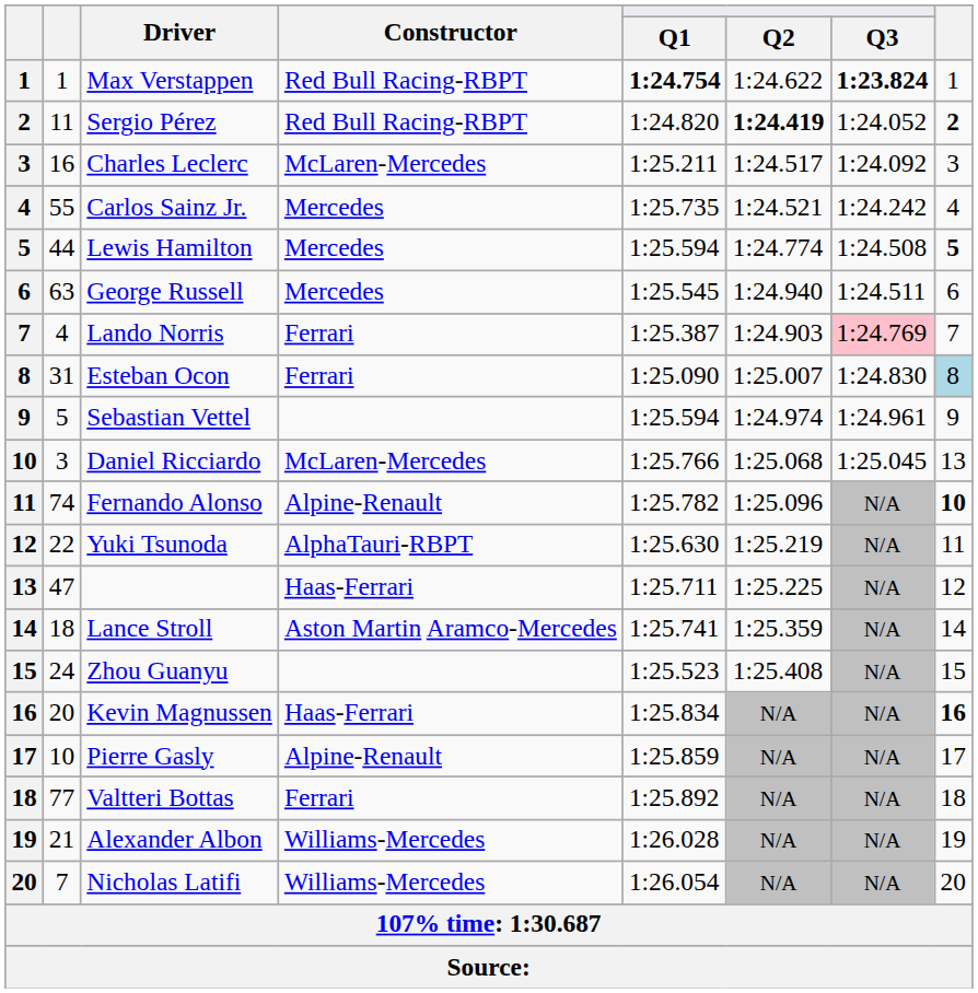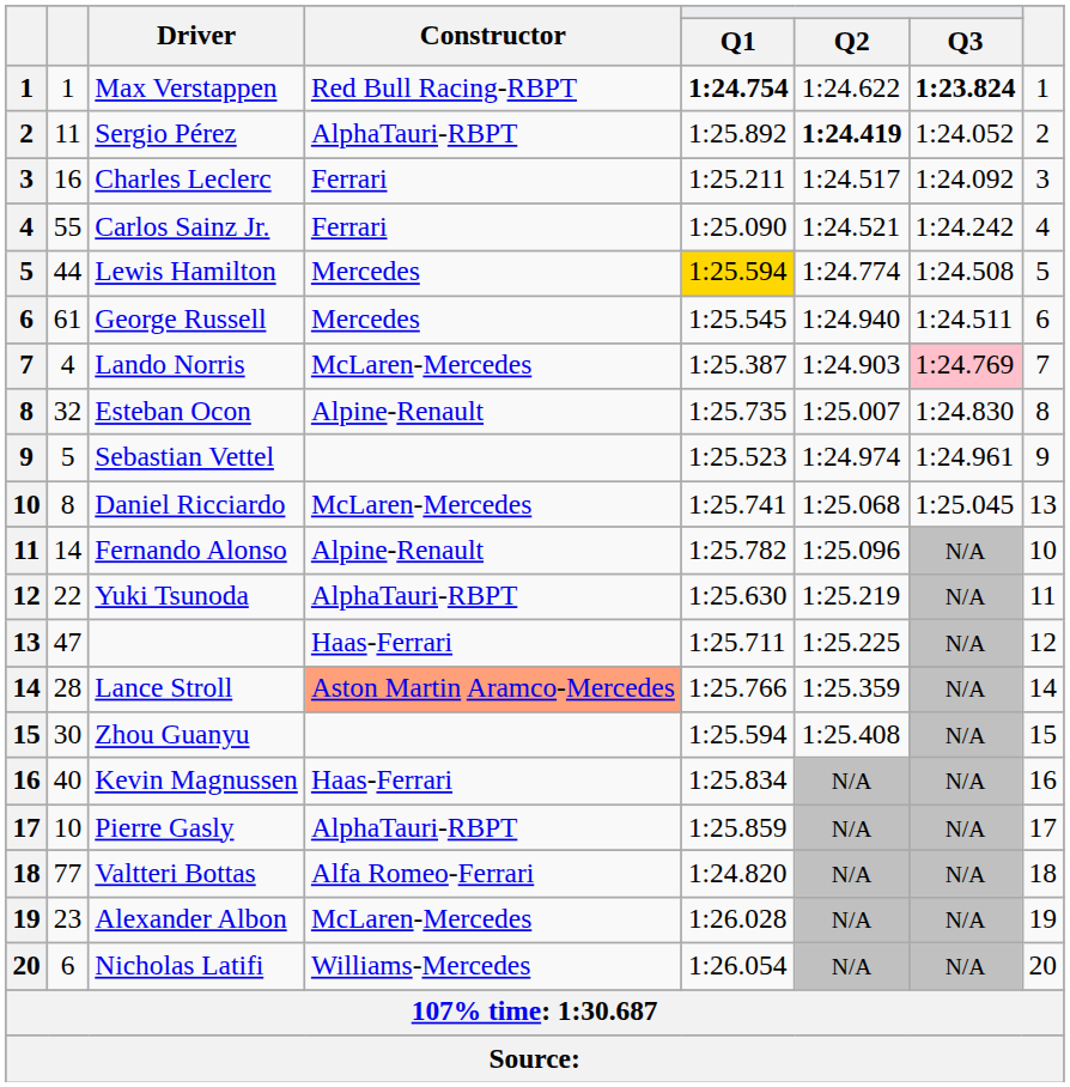Sergio Pérez | Constructor: Red Bull Racing-RBPT -> AlphaTauri-RBPT
Sergio Pérez | Q1: 1:24.820 -> 1:25.892
Sergio Pérez | column 8: bold -> normal
Charles Leclerc | Constructor: McLaren-Mercedes -> Ferrari
Carlos Sainz Jr. | Constructor: Mercedes -> Ferrari
Carlos Sainz Jr. | Q1: 1:25.735 -> 1:25.090
Lewis Hamilton | Q1: no background -> gold background
Lewis Hamilton | column 8: bold -> normal
George Russell | column 2: 63 -> 61
Lando Norris | Constructor: Ferrari -> McLaren-Mercedes
Esteban Ocon | column 2: 31 -> 32
Esteban Ocon | Constructor: Ferrari -> Alpine-Renault
Esteban Ocon | Q1: 1:25.090 -> 1:25.735
Esteban Ocon | column 8: lightblue background -> no background
Sebastian Vettel | Q1: 1:25.594 -> 1:25.523
Daniel Ricciardo | column 2: 3 -> 8
Daniel Ricciardo | Q1: 1:25.766 -> 1:25.741
Fernando Alonso | column 2: 74 -> 14
Fernando Alonso | column 8: bold -> normal
Lance Stroll | column 2: 18 -> 28
Lance Stroll | Constructor: no background -> lightsalmon background
Lance Stroll | Q1: 1:25.741 -> 1:25.766
Zhou Guanyu | column 2: 24 -> 30
Zhou Guanyu | Q1: 1:25.523 -> 1:25.594
Kevin Magnussen | column 2: 20 -> 40
Kevin Magnussen | column 8: bold -> normal
Pierre Gasly | Constructor: Alpine-Renault -> AlphaTauri-RBPT
Valtteri Bottas | Constructor: Ferrari -> Alfa Romeo-Ferrari
Valtteri Bottas | Q1: 1:25.892 -> 1:24.820
Alexander Albon | column 2: 21 -> 23
Alexander Albon | Constructor: Williams-Mercedes -> McLaren-Mercedes
Nicholas Latifi | column 2: 7 -> 6
